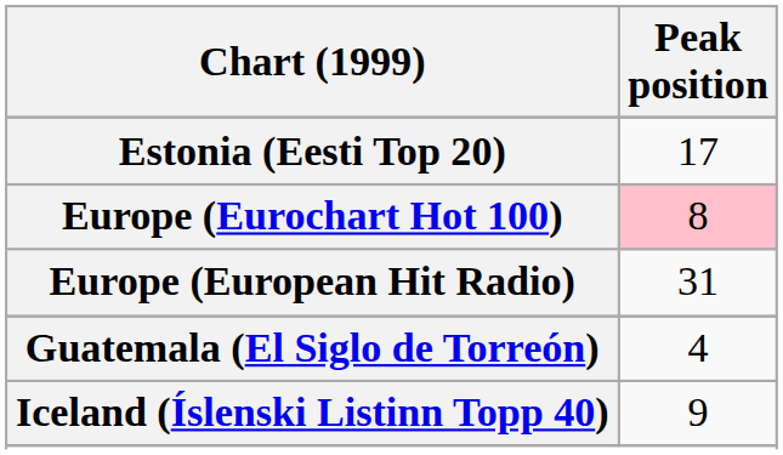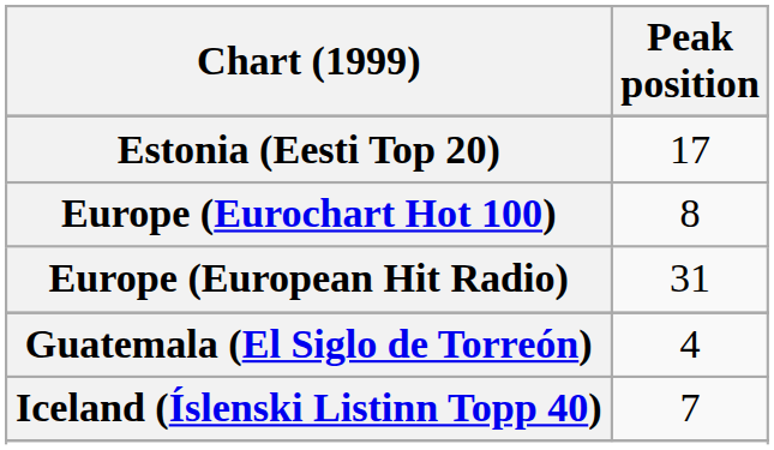Europe (Eurochart Hot 100) | Peak position: pink background -> no background
Iceland (Íslenski Listinn Topp 40) | Peak position: 9 -> 7
